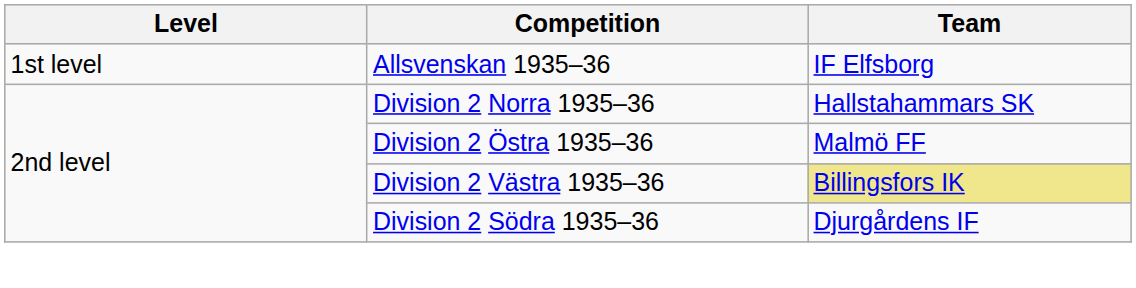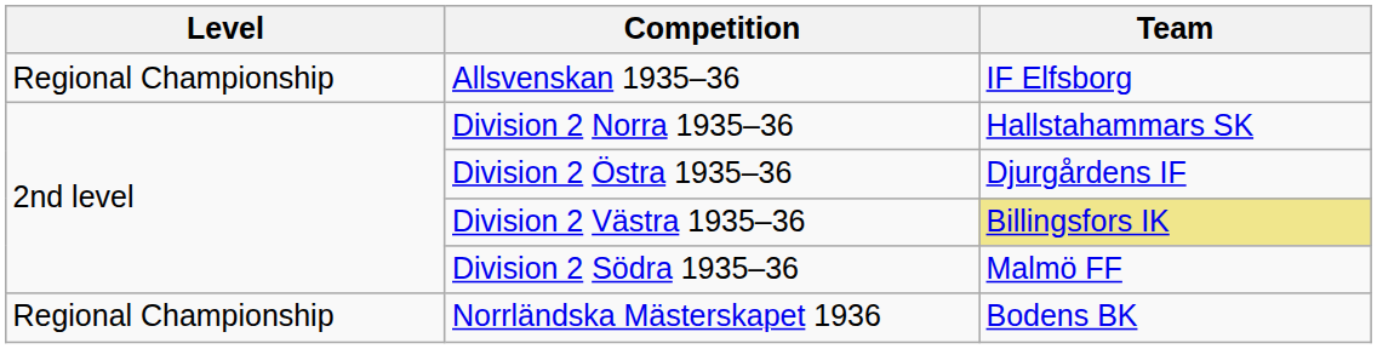Allsvenskan 1935–36 | Level: 1st level -> Regional Championship
Division 2 Östra 1935–36 | Team: Malmö FF -> Djurgårdens IF
Division 2 Södra 1935–36 | Team: Djurgårdens IF -> Malmö FF
+ row: Regional Championship | Norrländska Mästerskapet 1936 | Bodens BK
